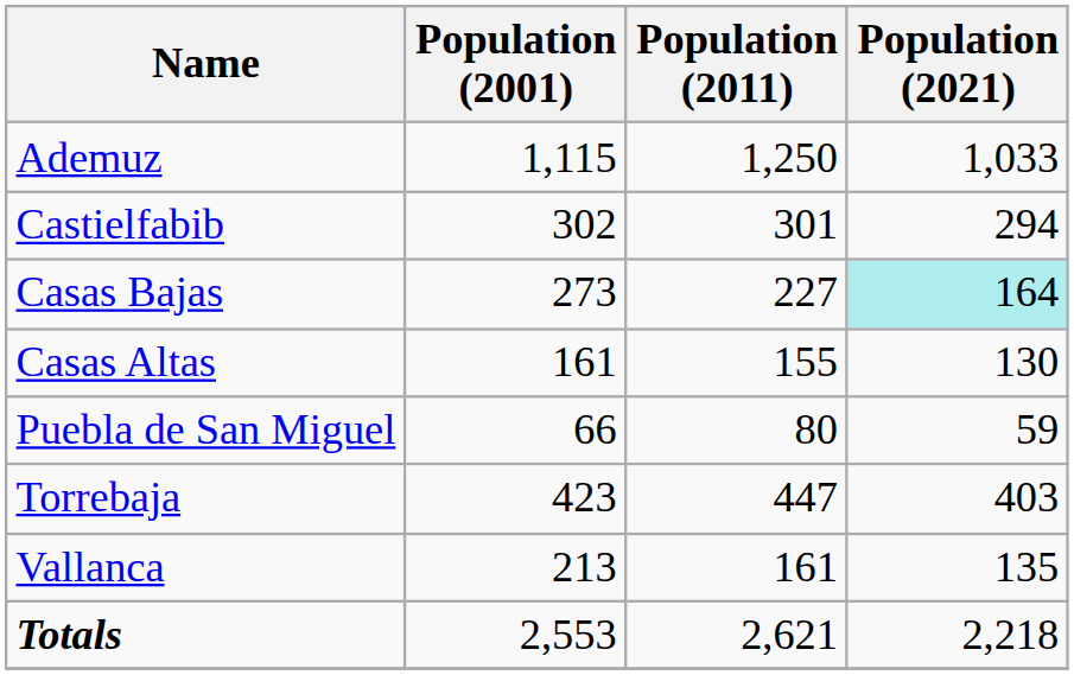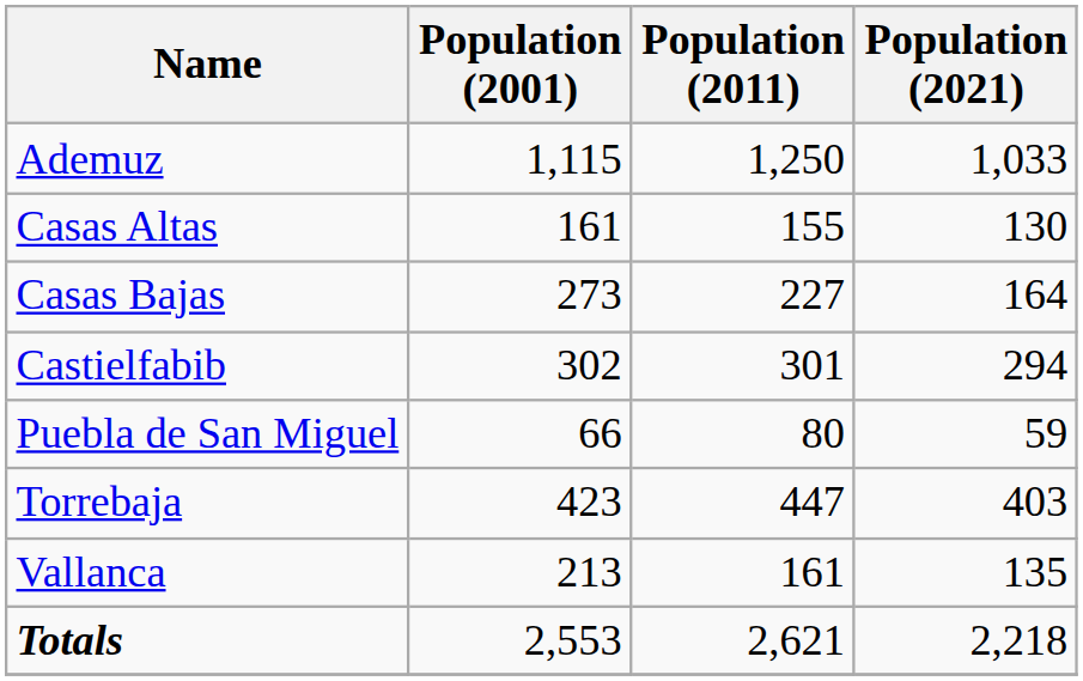rows swapped: Casas Altas <-> Castielfabib
Casas Bajas | Population (2021): paleturquoise background -> no background
